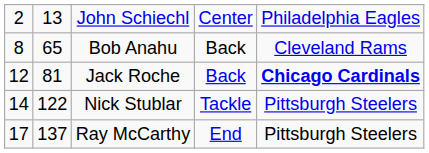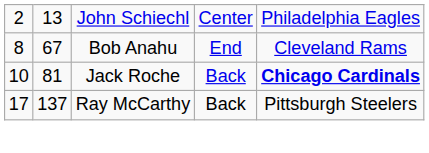Bob Anahu | column 2: 65 -> 67
Bob Anahu | column 4: Back -> End
Jack Roche | column 1: 12 -> 10
- row: 14 | 122 | Nick Stublar | Tackle | Pittsburgh Steelers
Ray McCarthy | column 4: End -> Back
